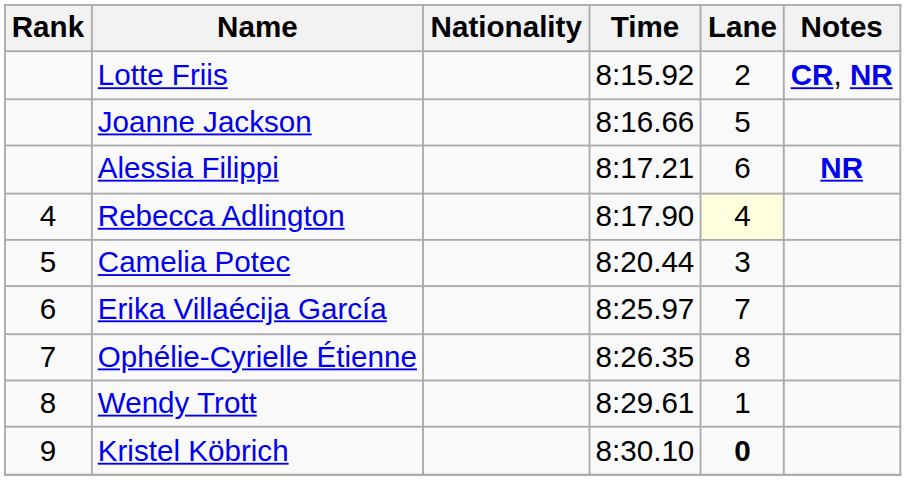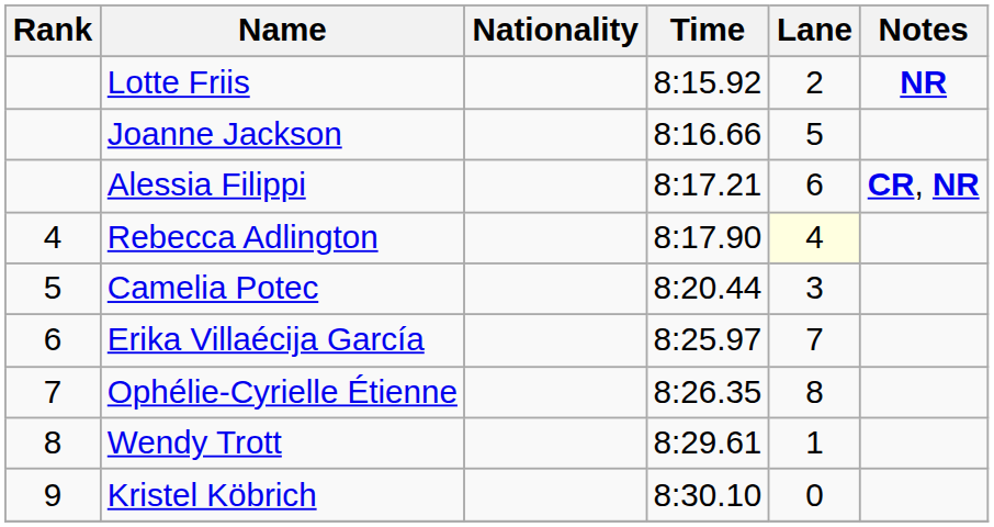Lotte Friis | Notes: CR, NR -> NR
Alessia Filippi | Notes: NR -> CR, NR
Kristel Köbrich | Lane: bold -> normal
